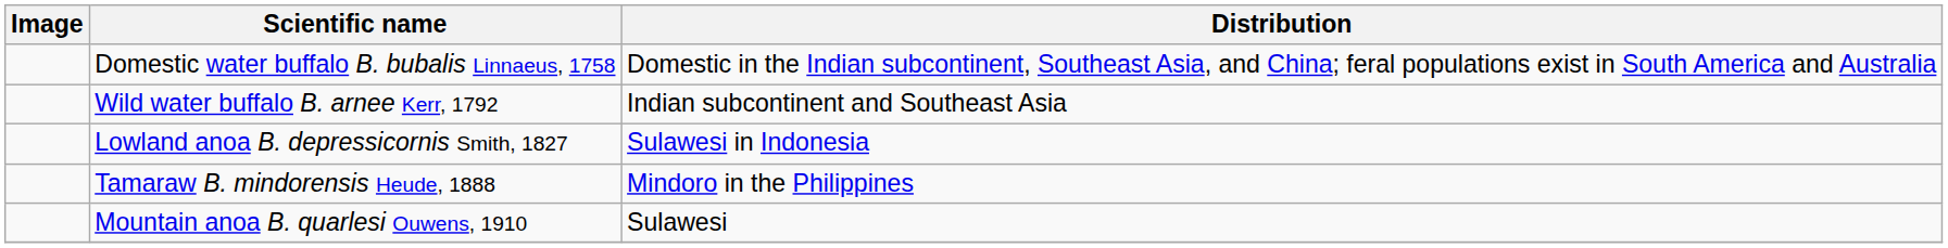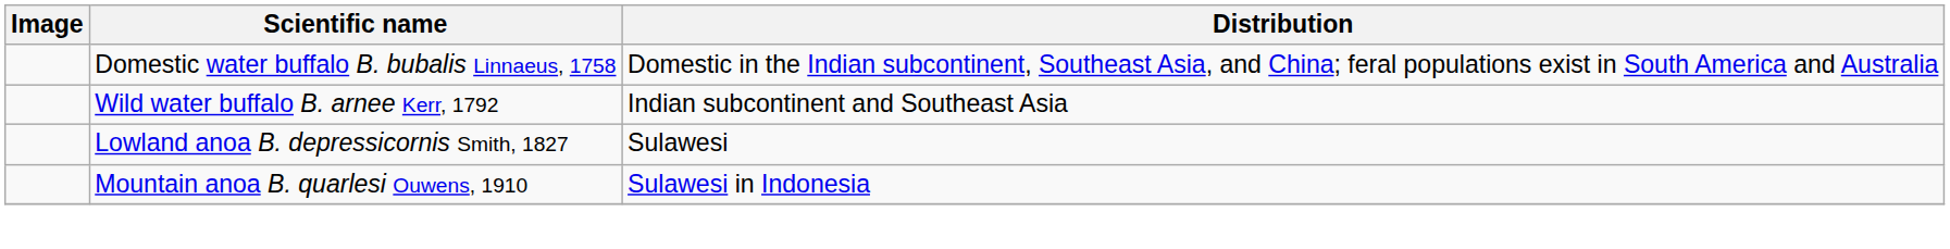Lowland anoa B. depressicornis Smith, 1827 | Distribution: Sulawesi in Indonesia -> Sulawesi
- row: Tamaraw B. mindorensis Heude, 1888 | Mindoro in the Philippines
Mountain anoa B. quarlesi Ouwens, 1910 | Distribution: Sulawesi -> Sulawesi in Indonesia
